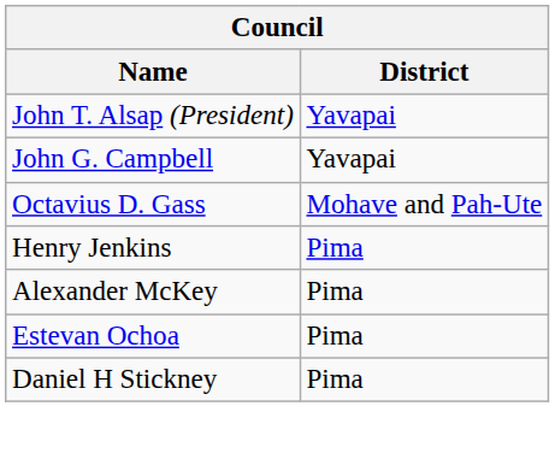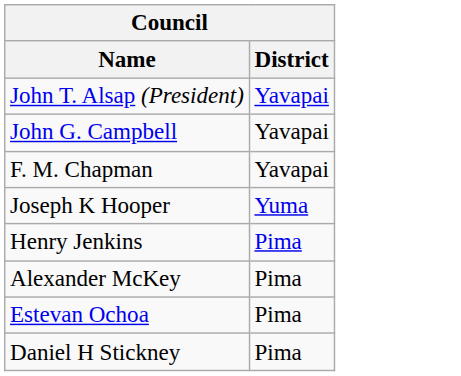+ row: F. M. Chapman | Yavapai
- row: Octavius D. Gass | Mohave and Pah-Ute
+ row: Joseph K Hooper | Yuma
